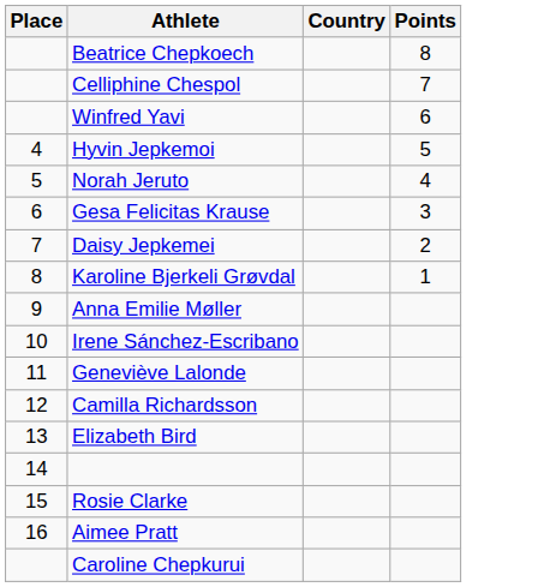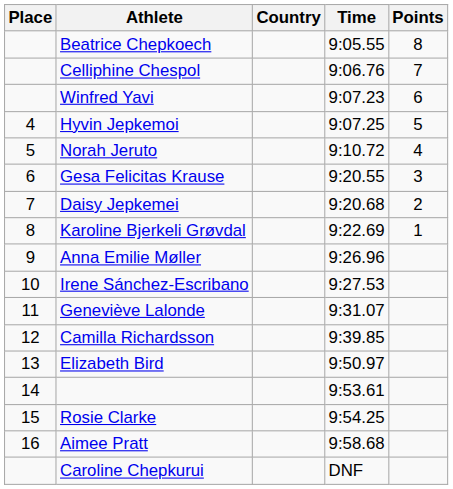+ column: Time | 9:05.55 | 9:06.76 | 9:07.23 | 9:07.25 | 9:10.72 | 9:20.55 | 9:20.68 | 9:22.69 | 9:26.96 | 9:27.53 | 9:31.07 | 9:39.85 | 9:50.97 | 9:53.61 | 9:54.25 | 9:58.68 | DNF
